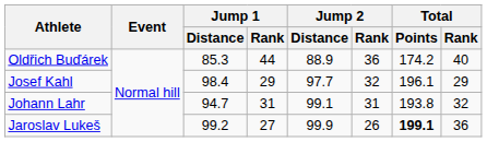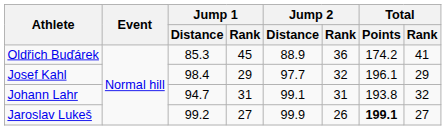Oldřich Buďárek | Jump 1 / Rank: 44 -> 45
Oldřich Buďárek | Total / Rank: 40 -> 41
Jaroslav Lukeš | Total / Rank: 36 -> 27
